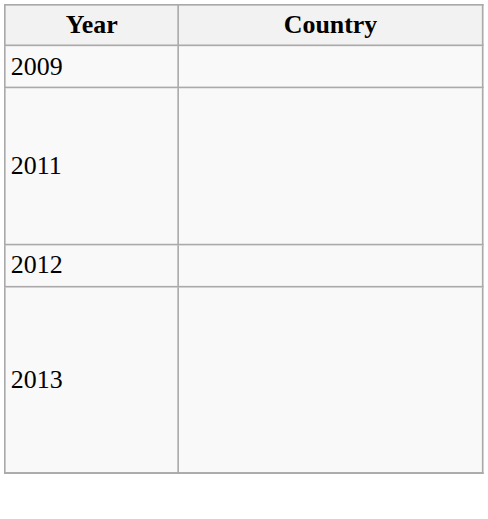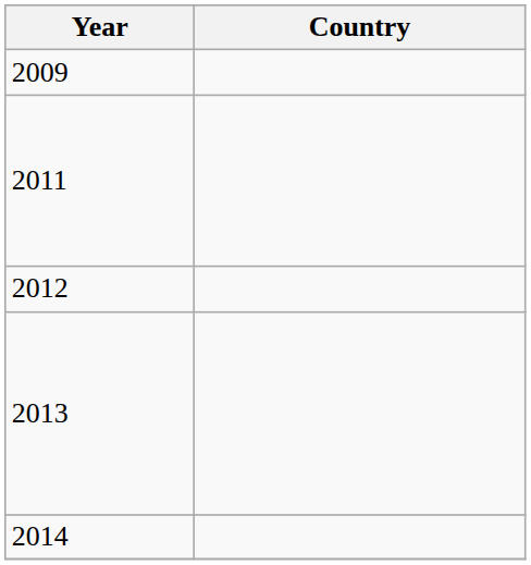+ row: 2014
